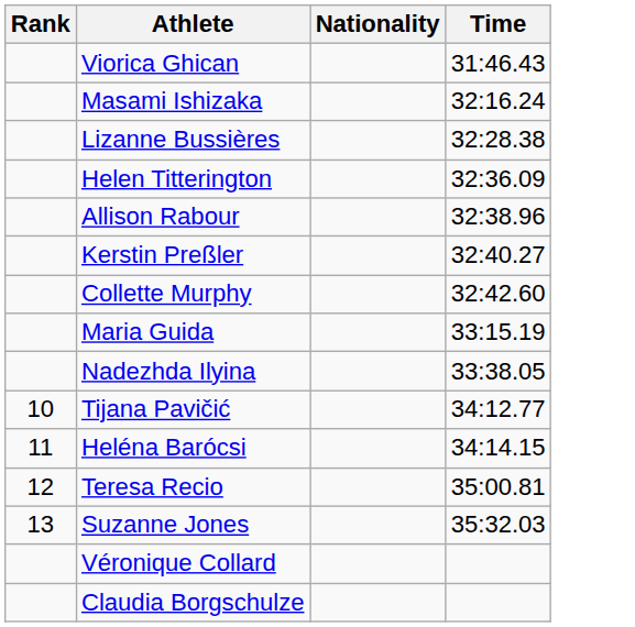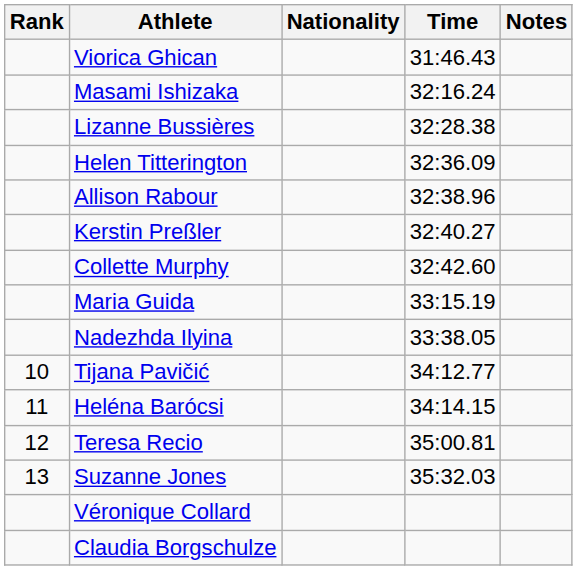+ column: Notes
